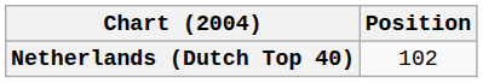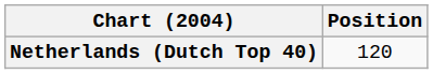Netherlands (Dutch Top 40) | Position: 102 -> 120
